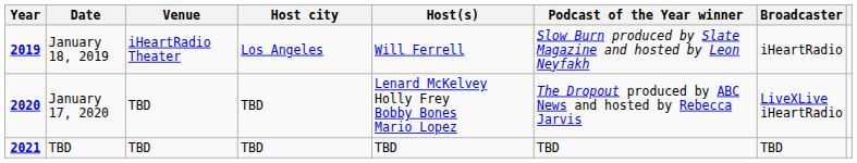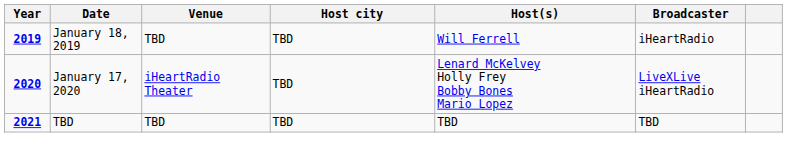- column: Podcast of the Year winner | Slow Burn produced by Slate Magazine and hosted by Leon Neyfakh | The Dropout produced by ABC News and hosted by Rebecca Jarvis | TBD
January 18, 2019 | Venue: iHeartRadio Theater -> TBD
January 18, 2019 | Host city: Los Angeles -> TBD
January 17, 2020 | Venue: TBD -> iHeartRadio Theater
